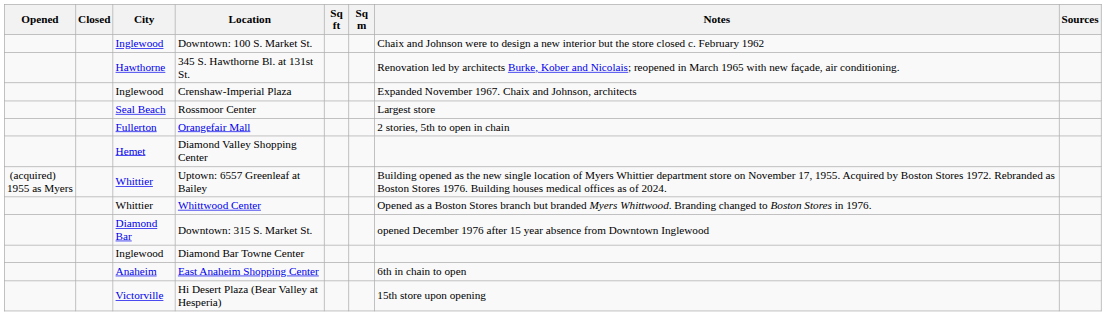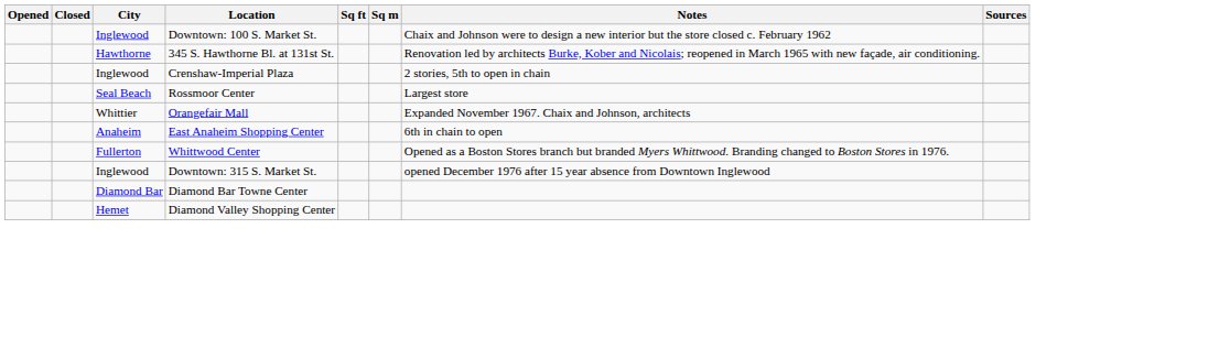Crenshaw-Imperial Plaza | Notes: Expanded November 1967. Chaix and Johnson, architects -> 2 stories, 5th to open in chain
Orangefair Mall | City: Fullerton -> Whittier
Orangefair Mall | Notes: 2 stories, 5th to open in chain -> Expanded November 1967. Chaix and Johnson, architects
rows swapped: East Anaheim Shopping Center <-> Diamond Valley Shopping Center
- row: (acquired) 1955 as Myers | Whittier | Uptown: 6557 Greenleaf at Bailey | Building opened as the new single location of Myers Whittier department store on November 17, 1955. Acquired by Boston Stores 1972. Rebranded as Boston Stores 1976. Building houses medical offices as of 2024.
Whittwood Center | City: Whittier -> Fullerton
Downtown: 315 S. Market St. | City: Diamond Bar -> Inglewood
Diamond Bar Towne Center | City: Inglewood -> Diamond Bar
- row: Victorville | Hi Desert Plaza (Bear Valley at Hesperia) | 15th store upon opening
